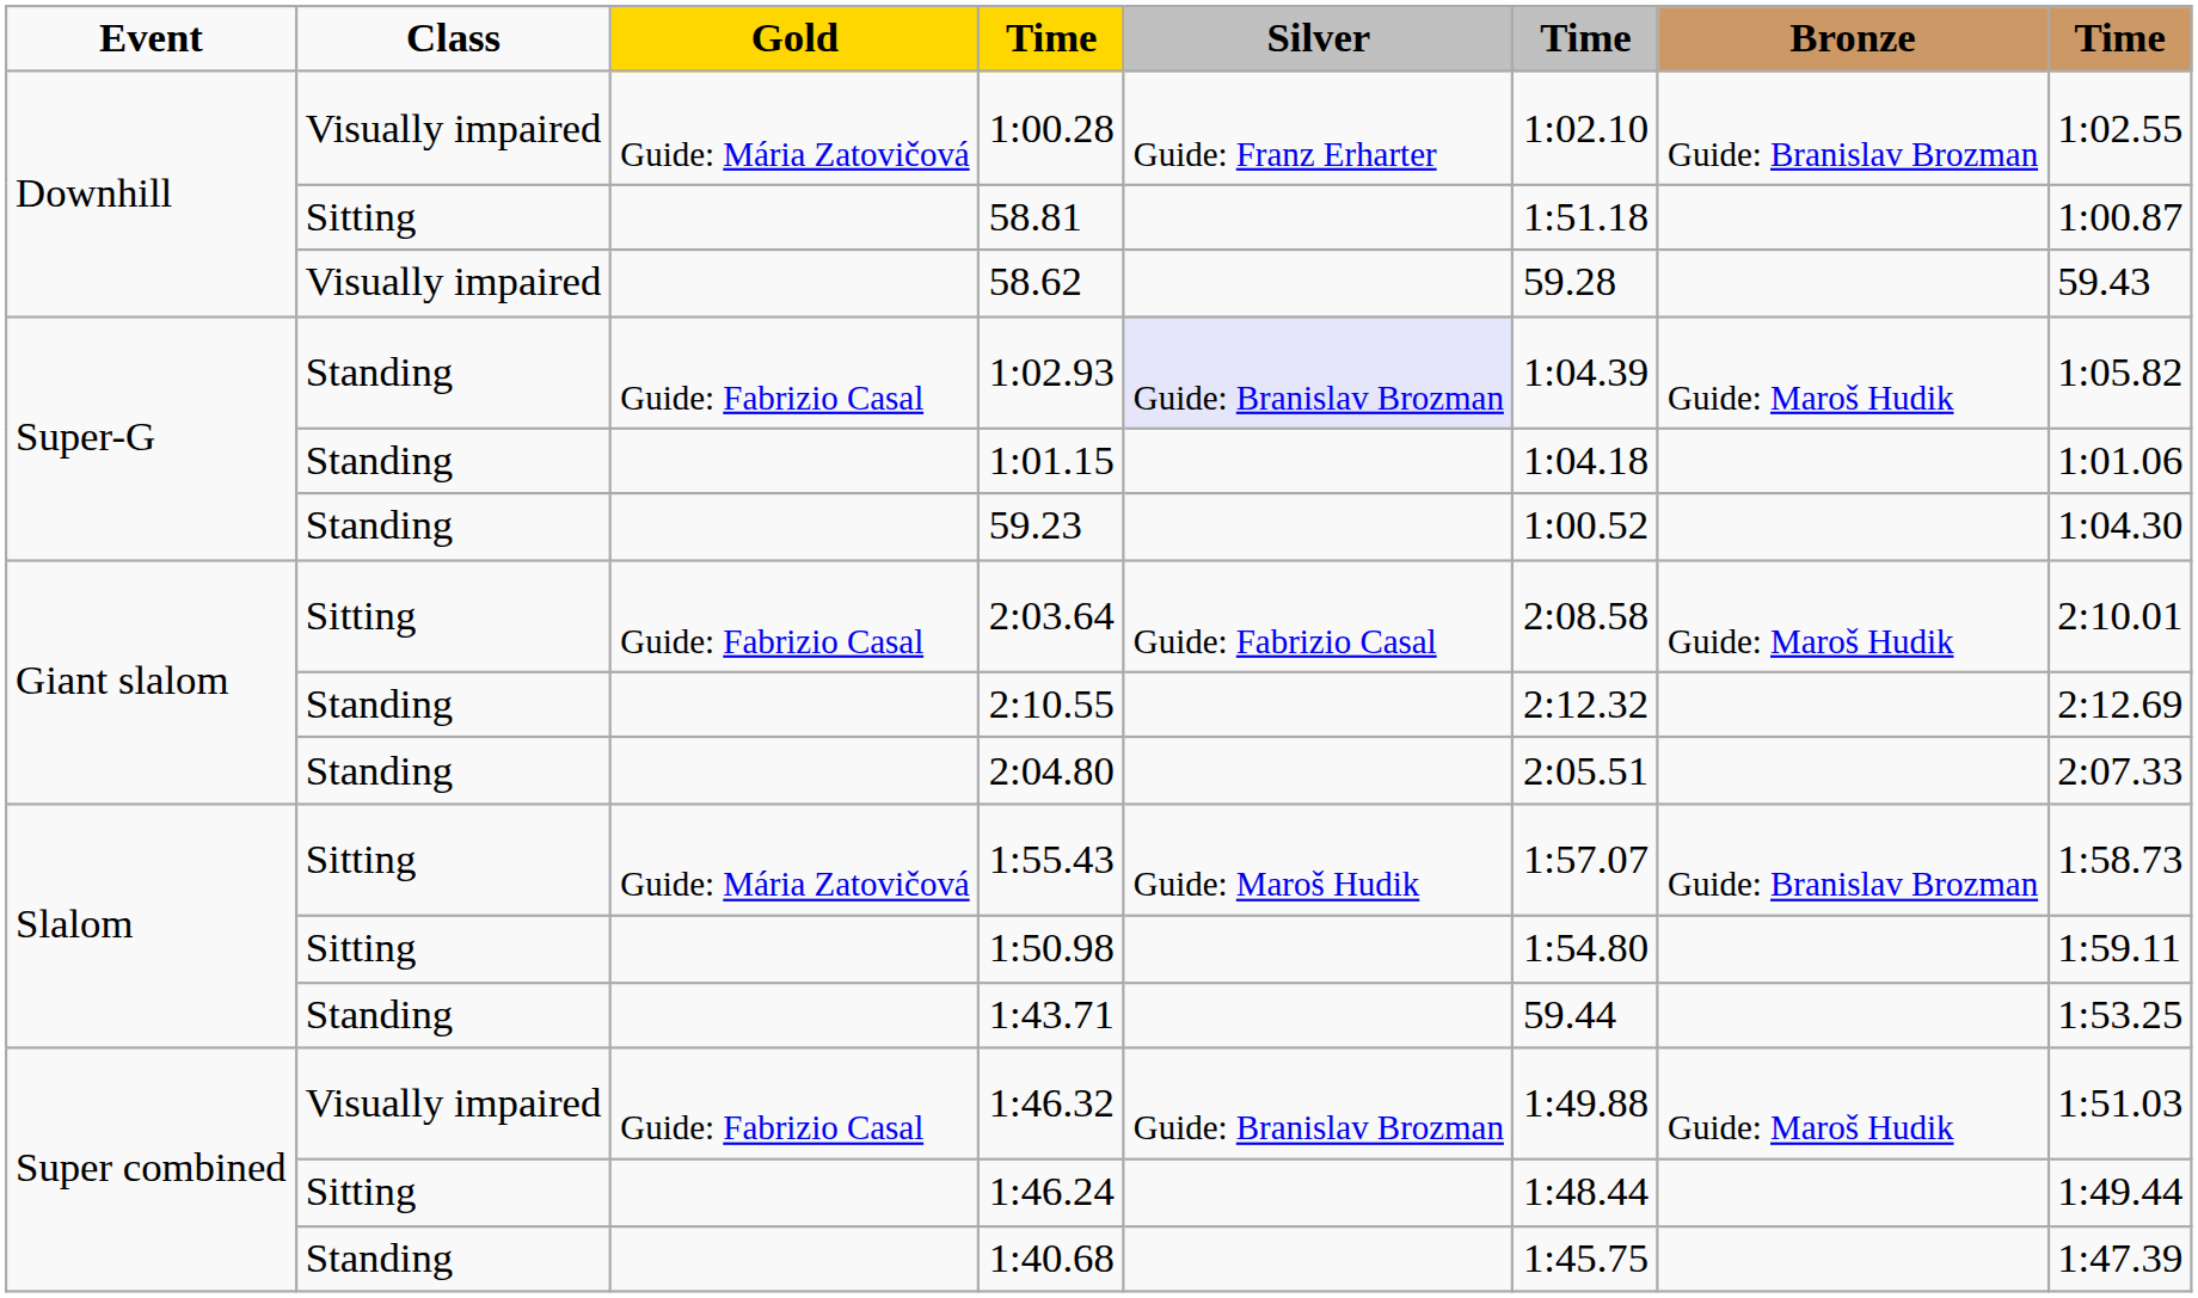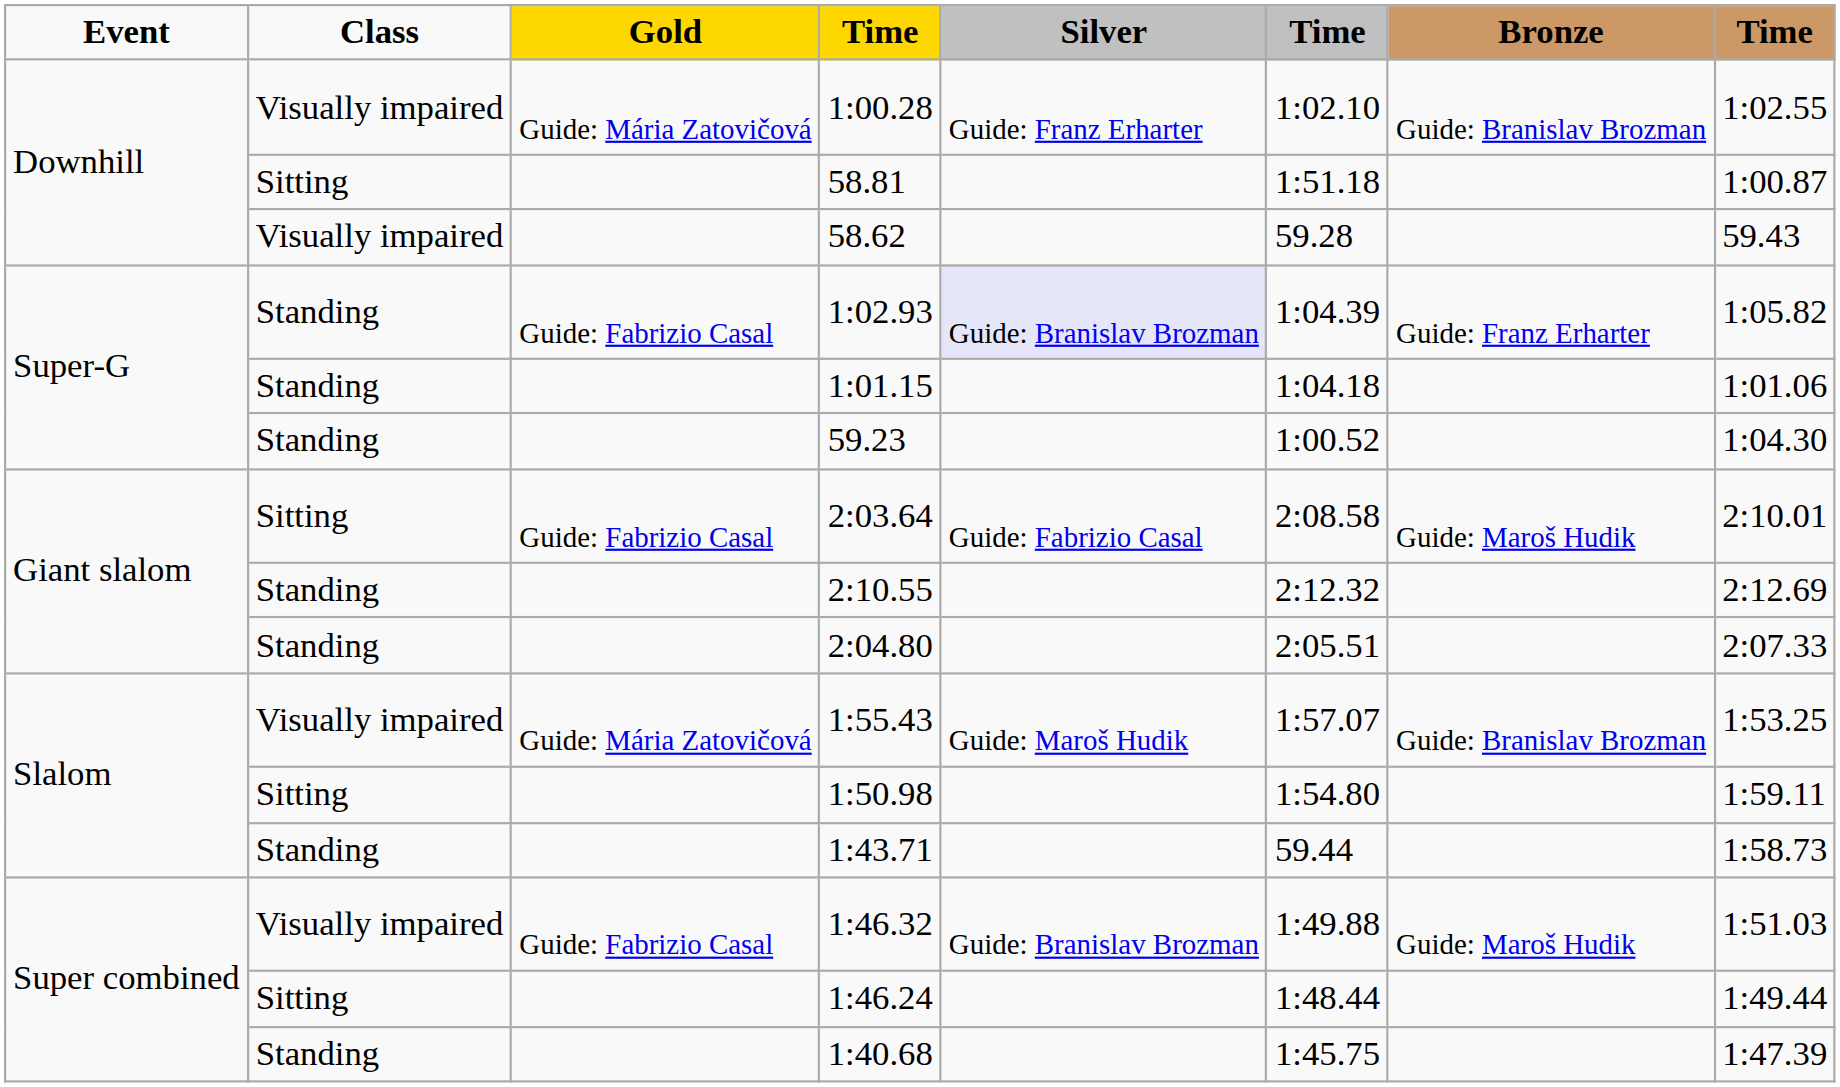1:02.93 | Bronze: Guide: Maroš Hudik -> Guide: Franz Erharter
1:55.43 | Class: Sitting -> Visually impaired
1:55.43 | column 8: 1:58.73 -> 1:53.25
1:43.71 | column 8: 1:53.25 -> 1:58.73
